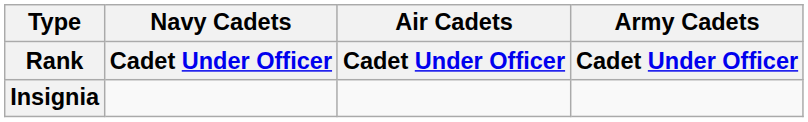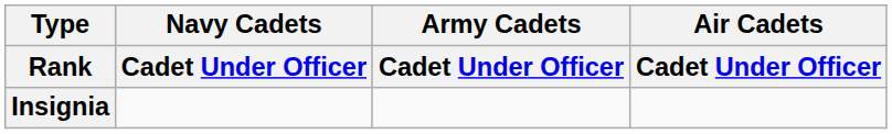columns swapped: Army Cadets / Cadet Under Officer <-> Air Cadets / Cadet Under Officer
